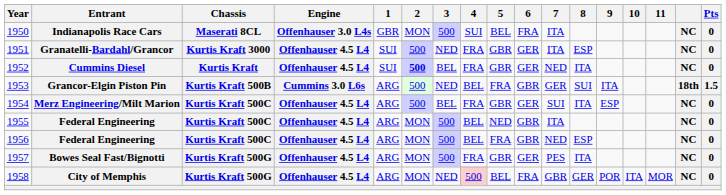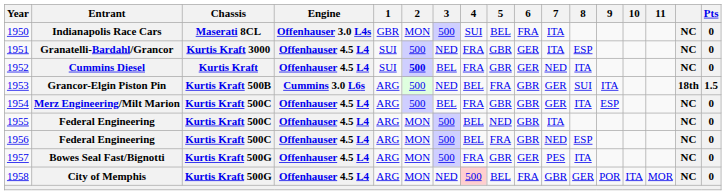1954 | 6: GER -> GBR
1954 | 7: SUI -> GER
